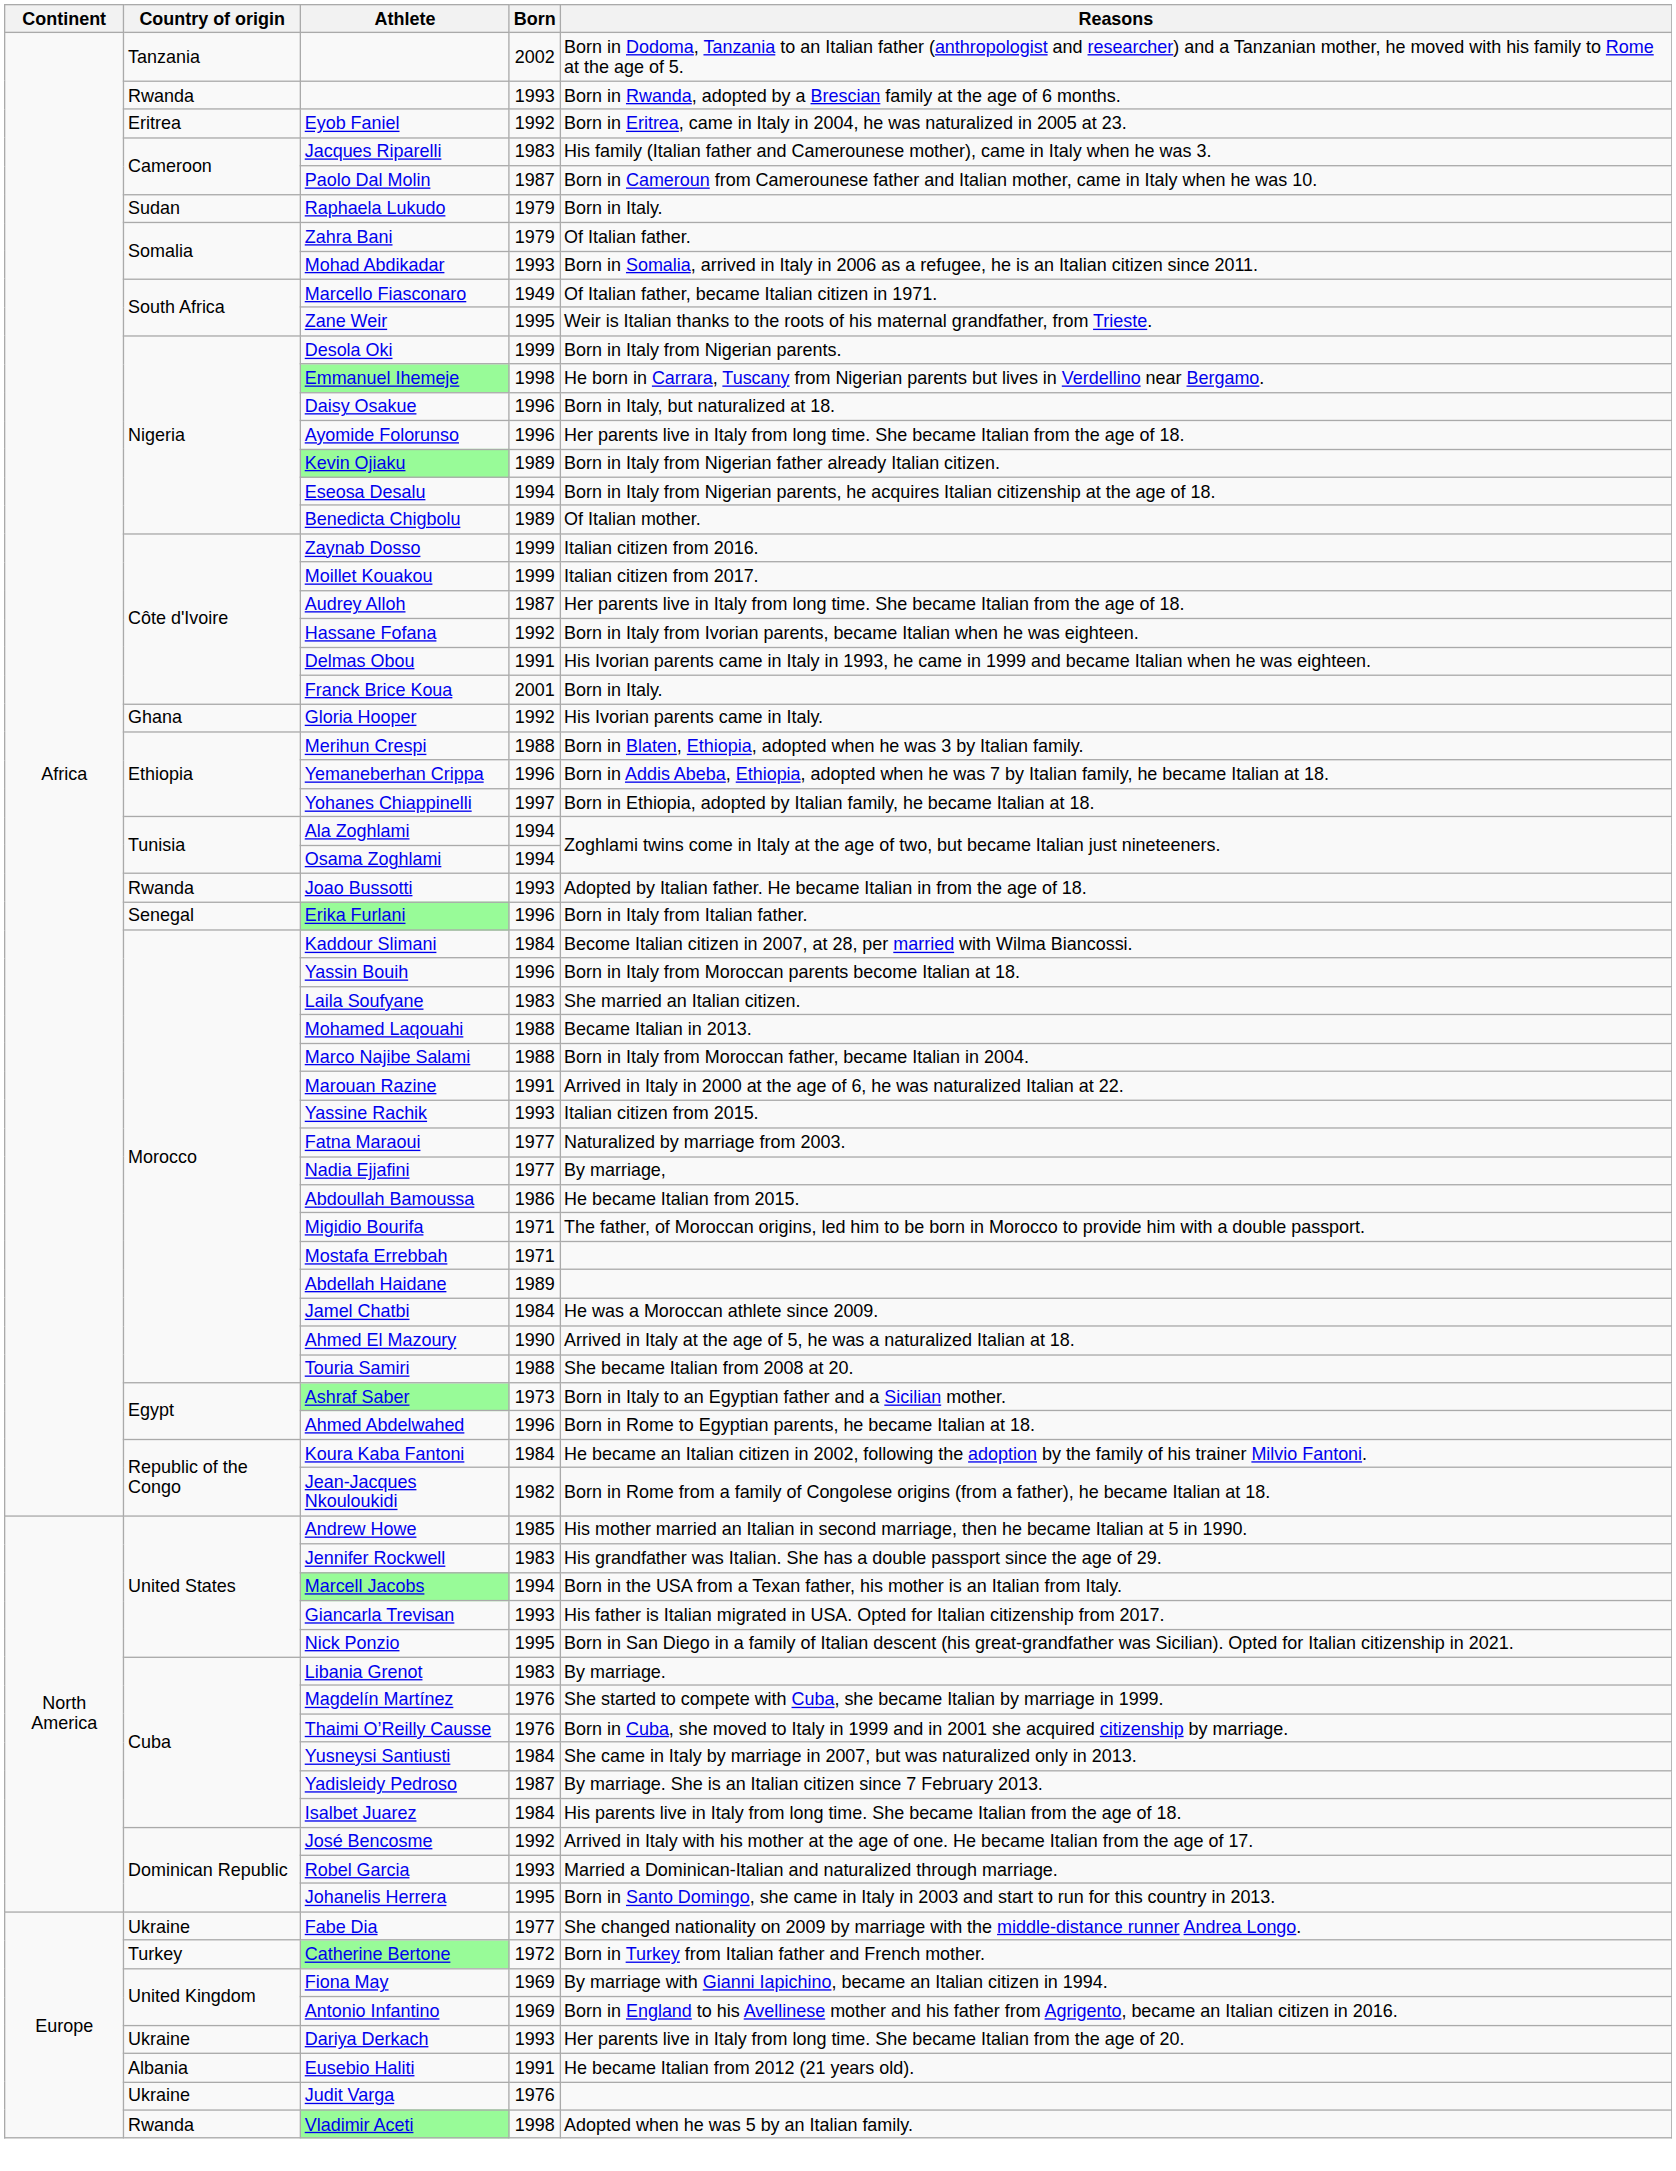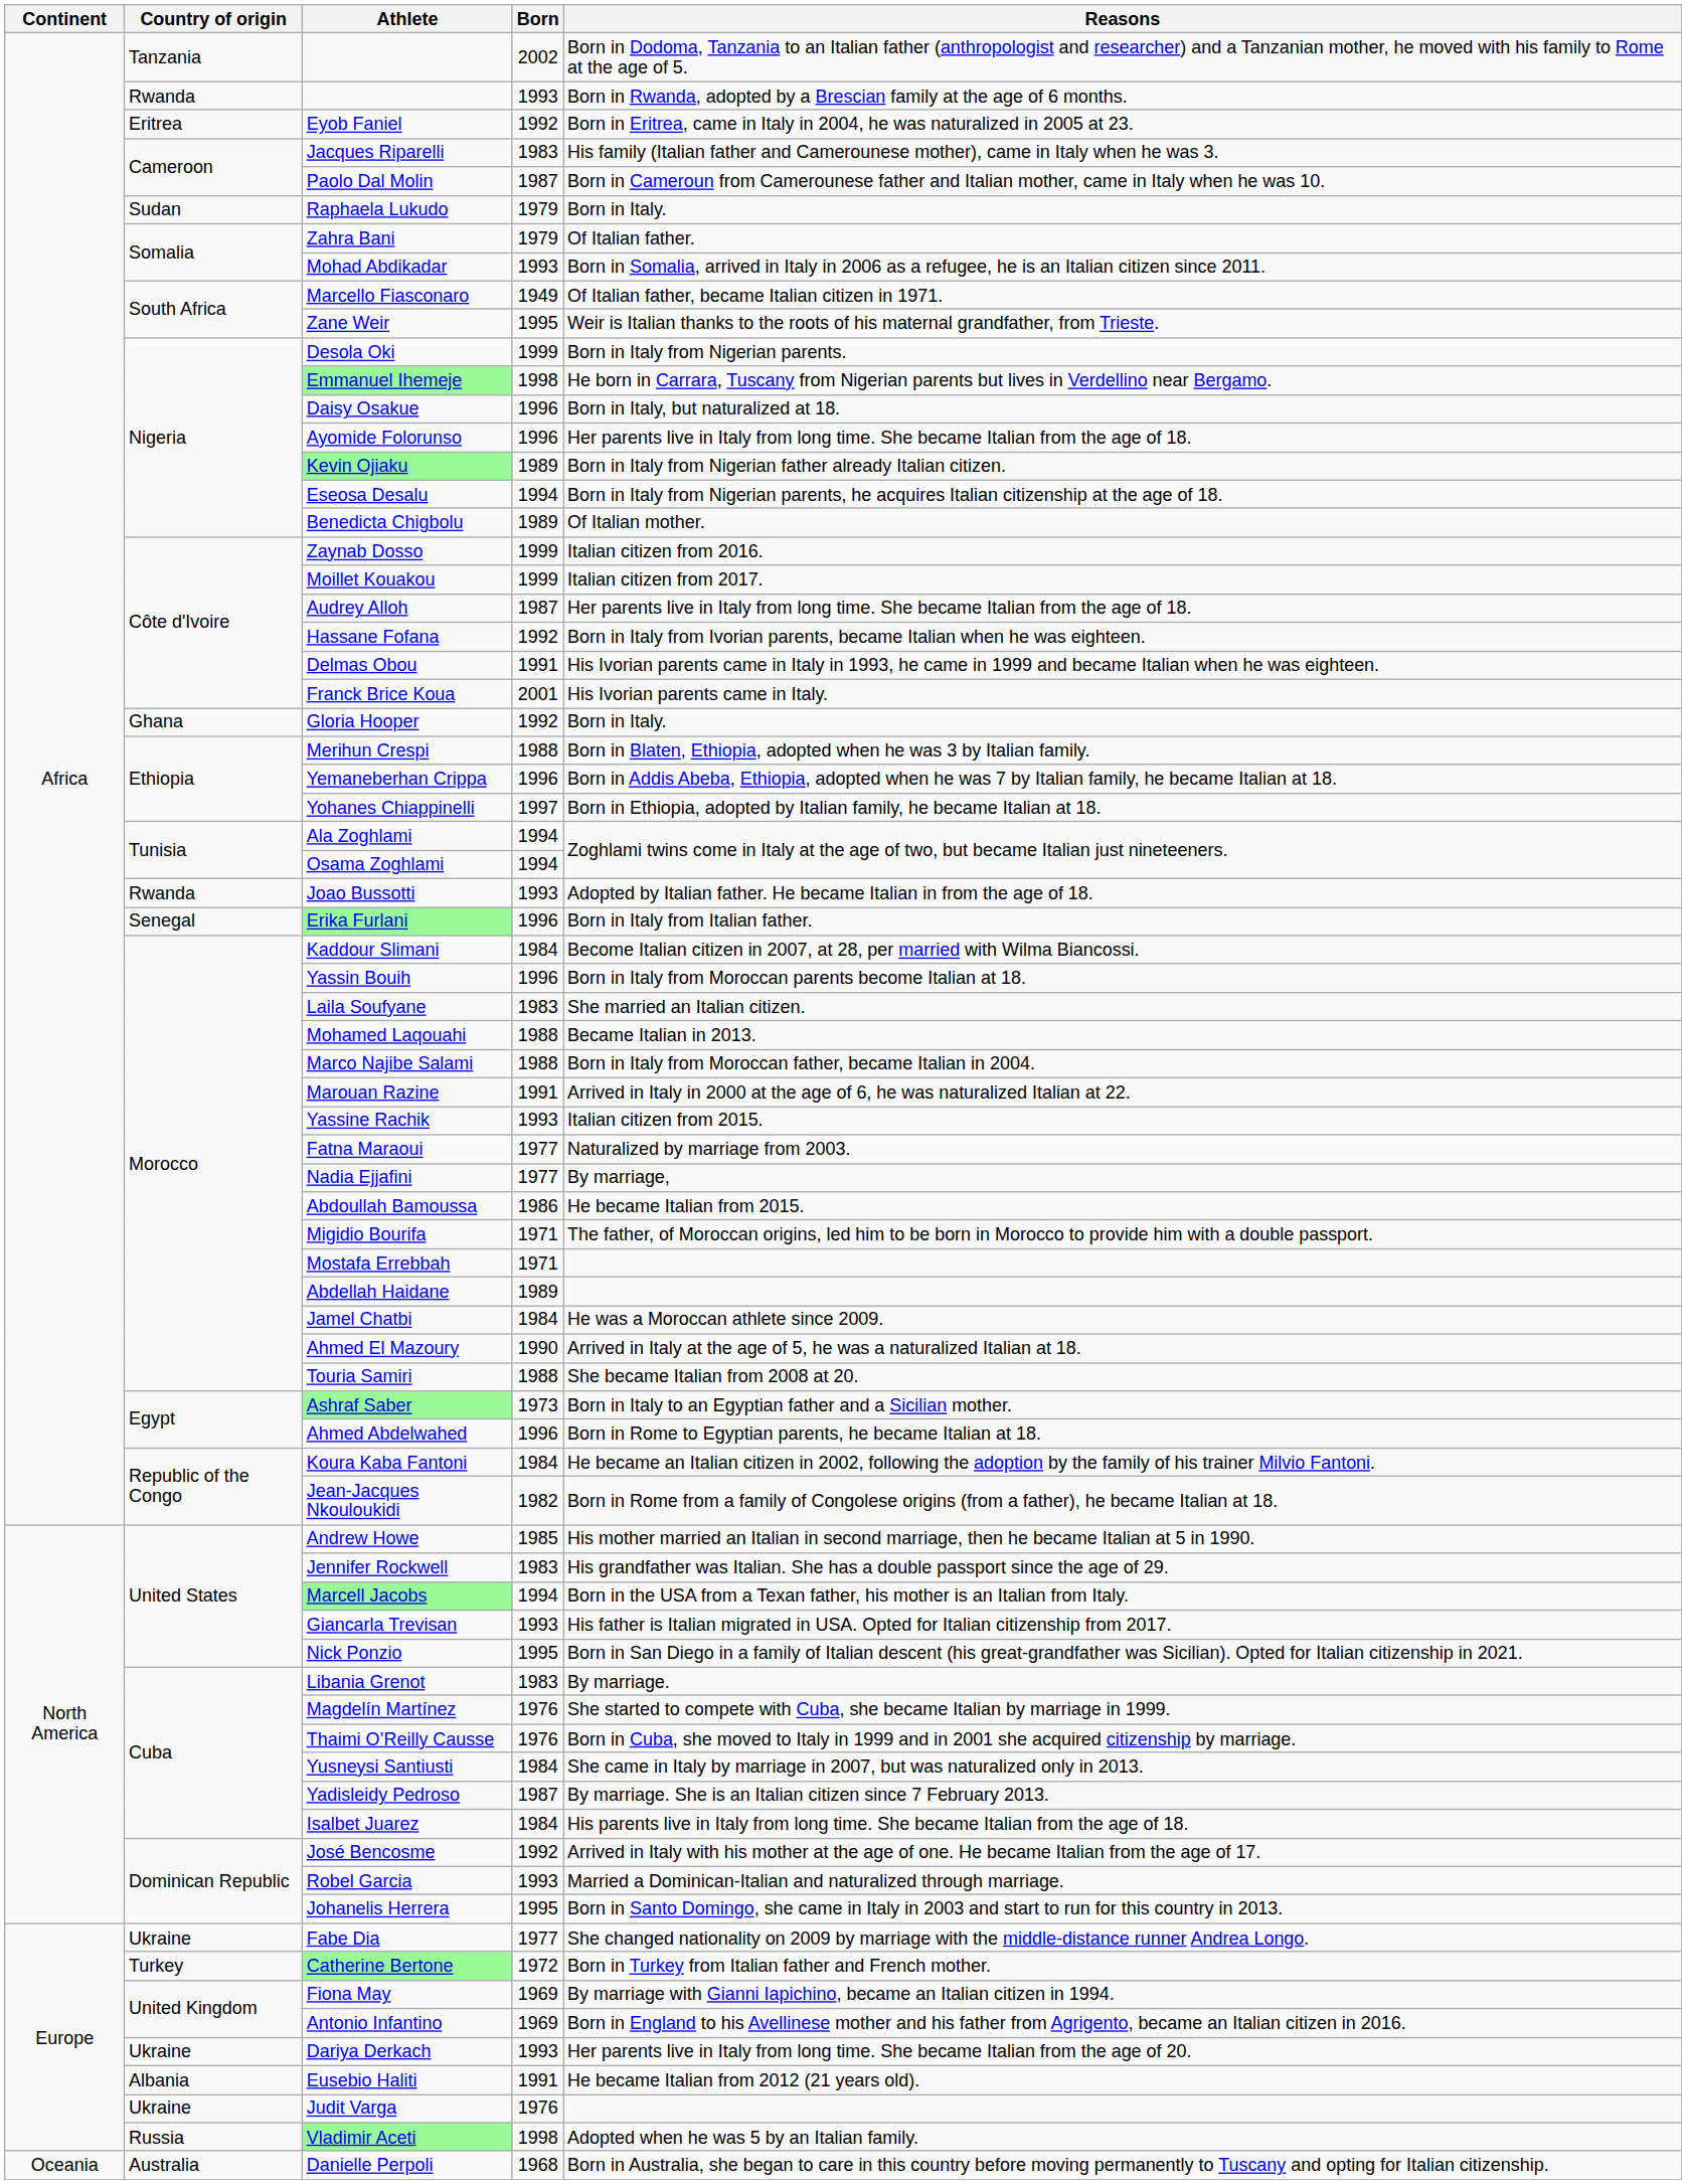Franck Brice Koua | Reasons: Born in Italy. -> His Ivorian parents came in Italy.
Gloria Hooper | Reasons: His Ivorian parents came in Italy. -> Born in Italy.
Vladimir Aceti | Country of origin: Rwanda -> Russia
+ row: Oceania | Australia | Danielle Perpoli | 1968 | Born in Australia, she began to care in this country before moving permanently to Tuscany and opting for Italian citizenship.
